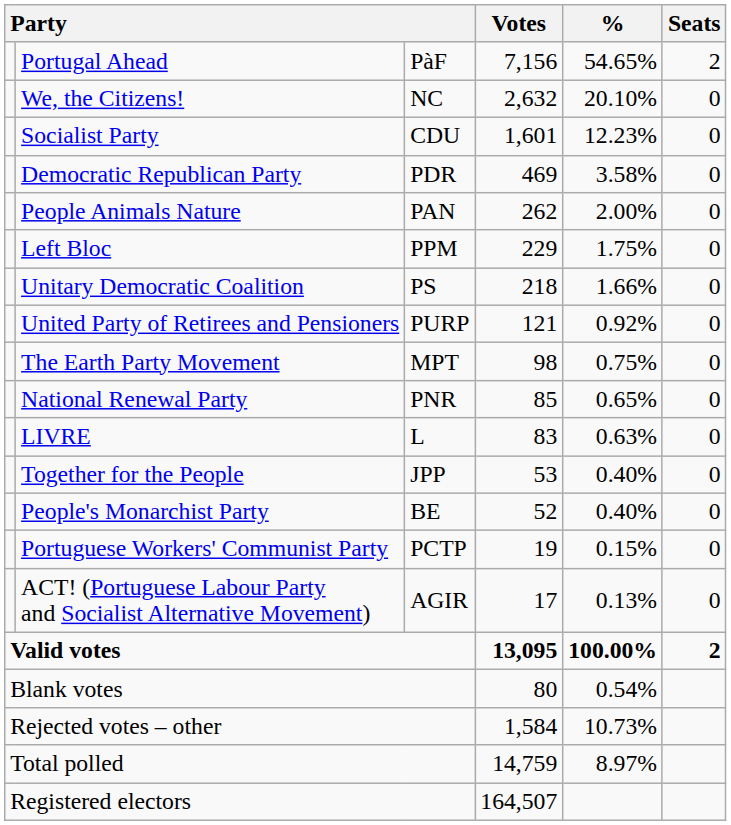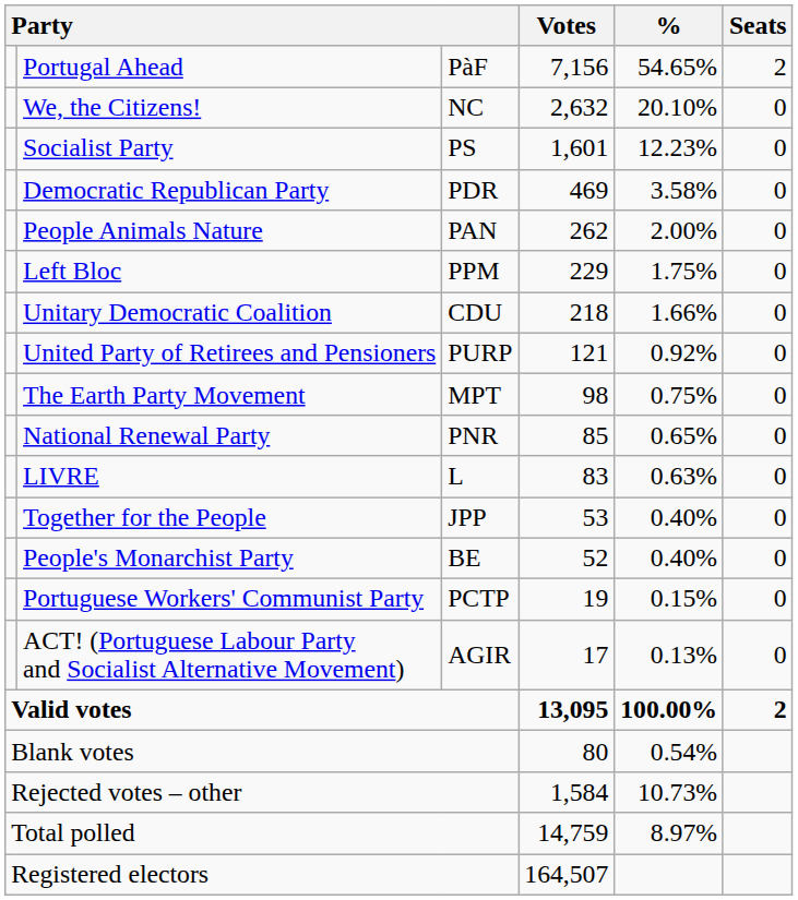Socialist Party | column 3: CDU -> PS
Unitary Democratic Coalition | column 3: PS -> CDU
